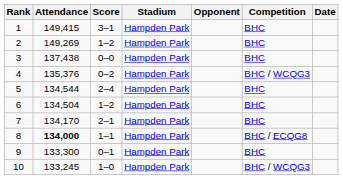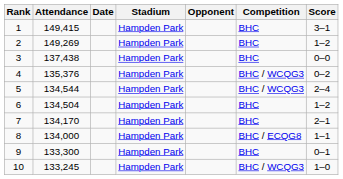columns swapped: Date <-> Score
5 | Competition: BHC -> BHC / WCQG3
8 | Attendance: bold -> normal
